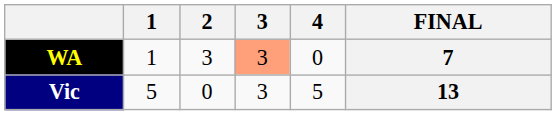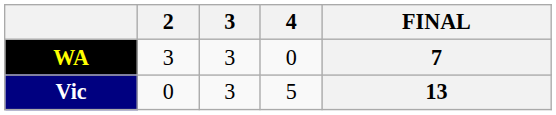- column: 1 | 1 | 5
WA | 3: lightsalmon background -> no background
